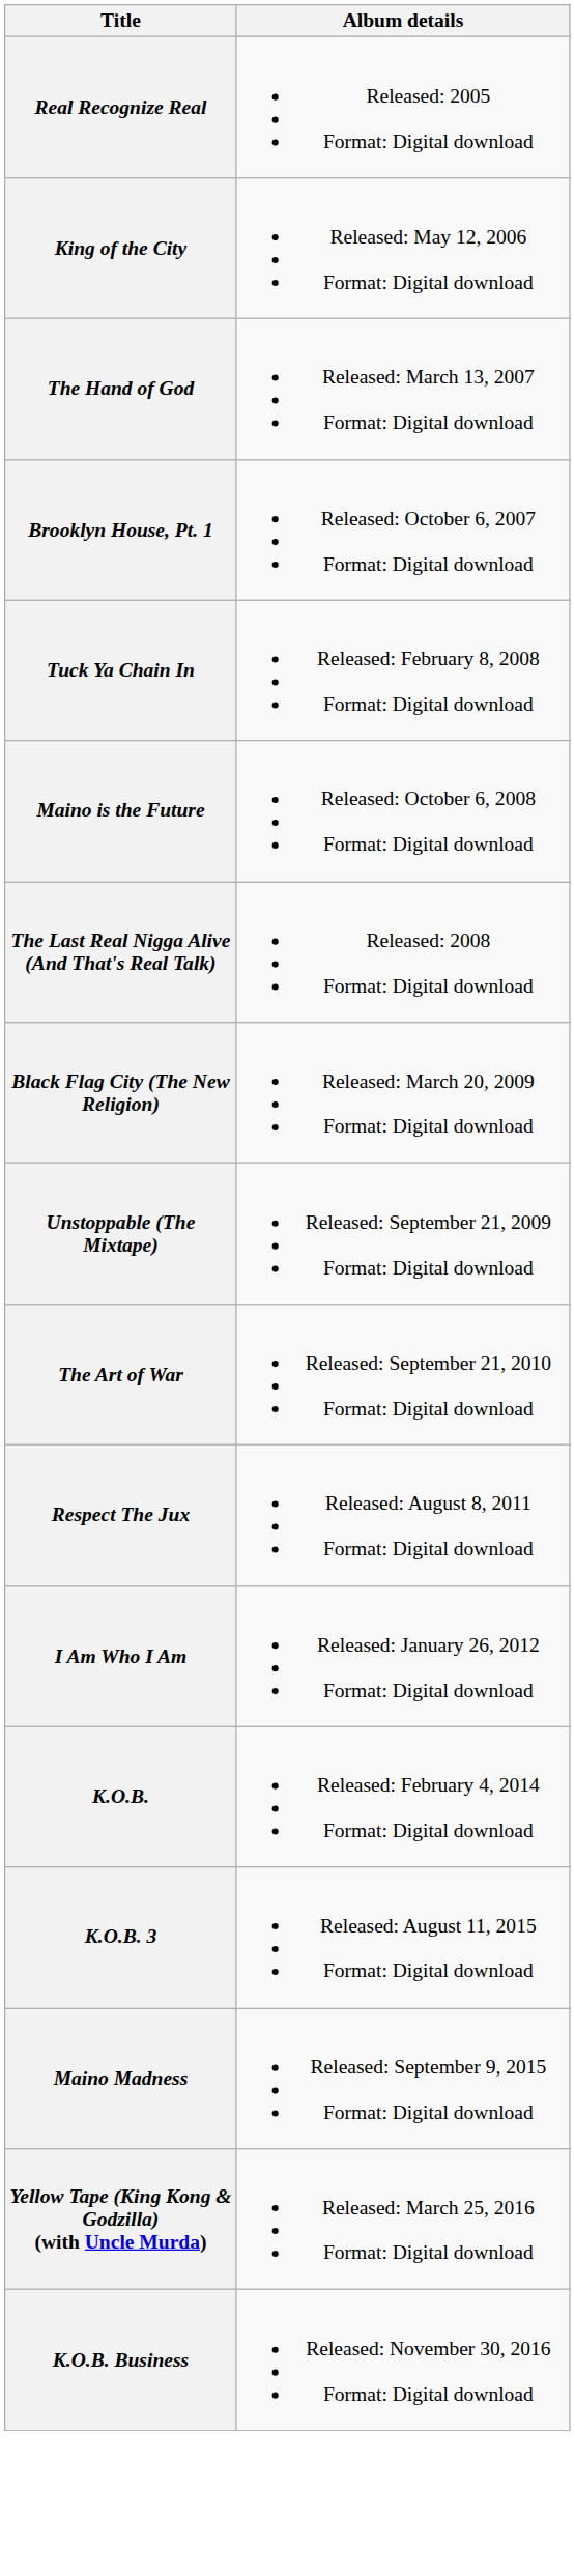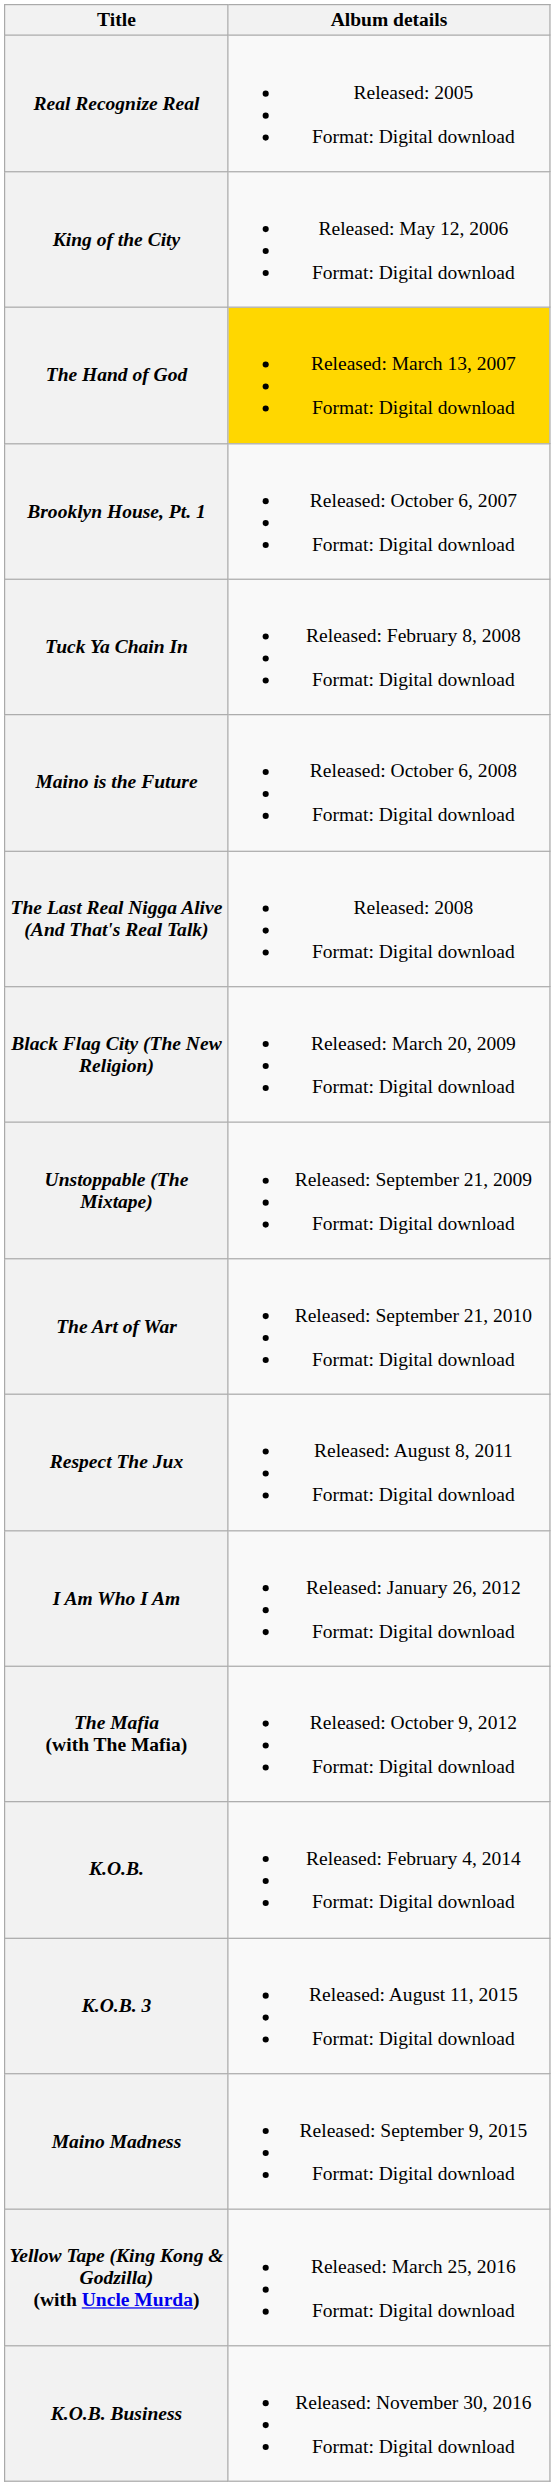The Hand of God | Album details: no background -> gold background
+ row: The Mafia (with The Mafia) | Released: October 9, 2012 Format: Digital download
